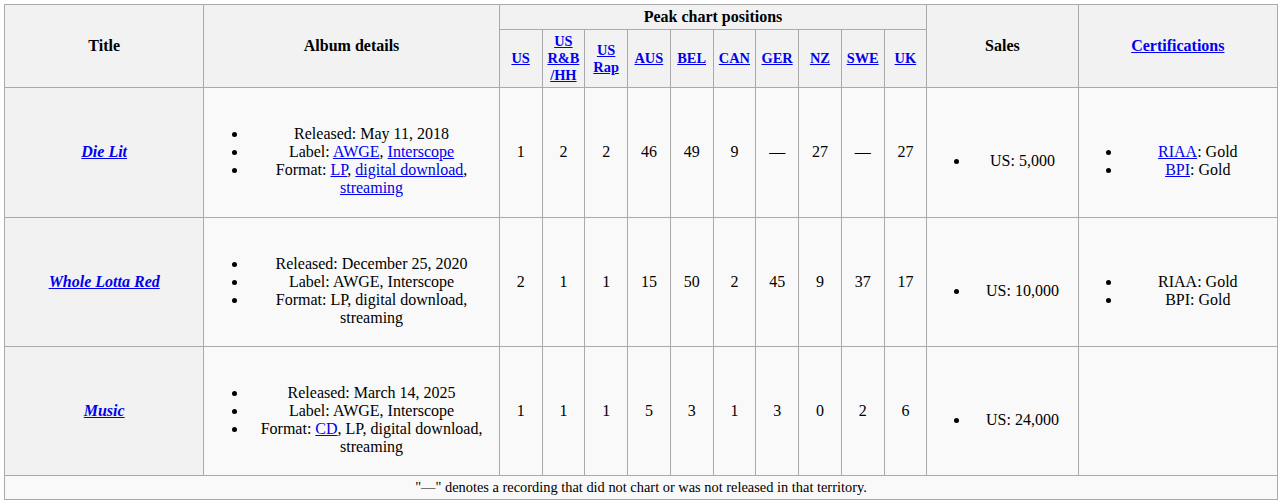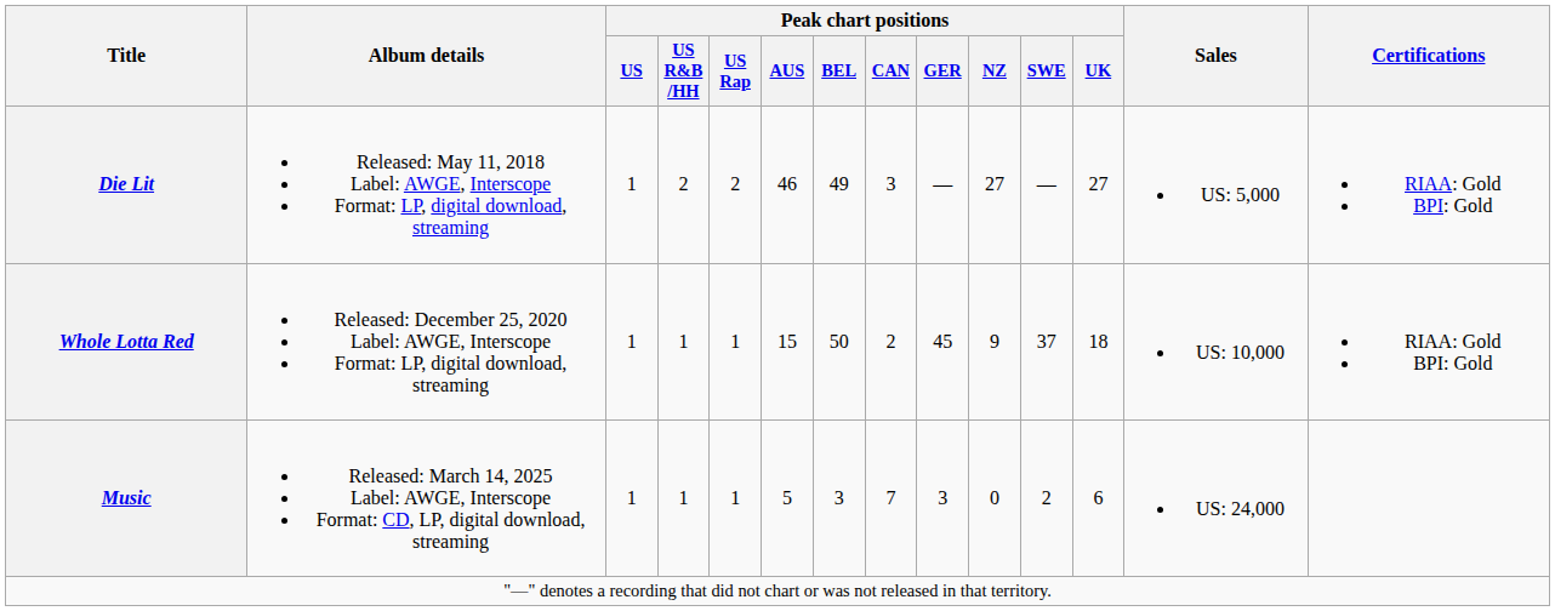Die Lit | Peak chart positions / CAN: 9 -> 3
Whole Lotta Red | Peak chart positions / US: 2 -> 1
Whole Lotta Red | Peak chart positions / UK: 17 -> 18
Music | Peak chart positions / CAN: 1 -> 7
